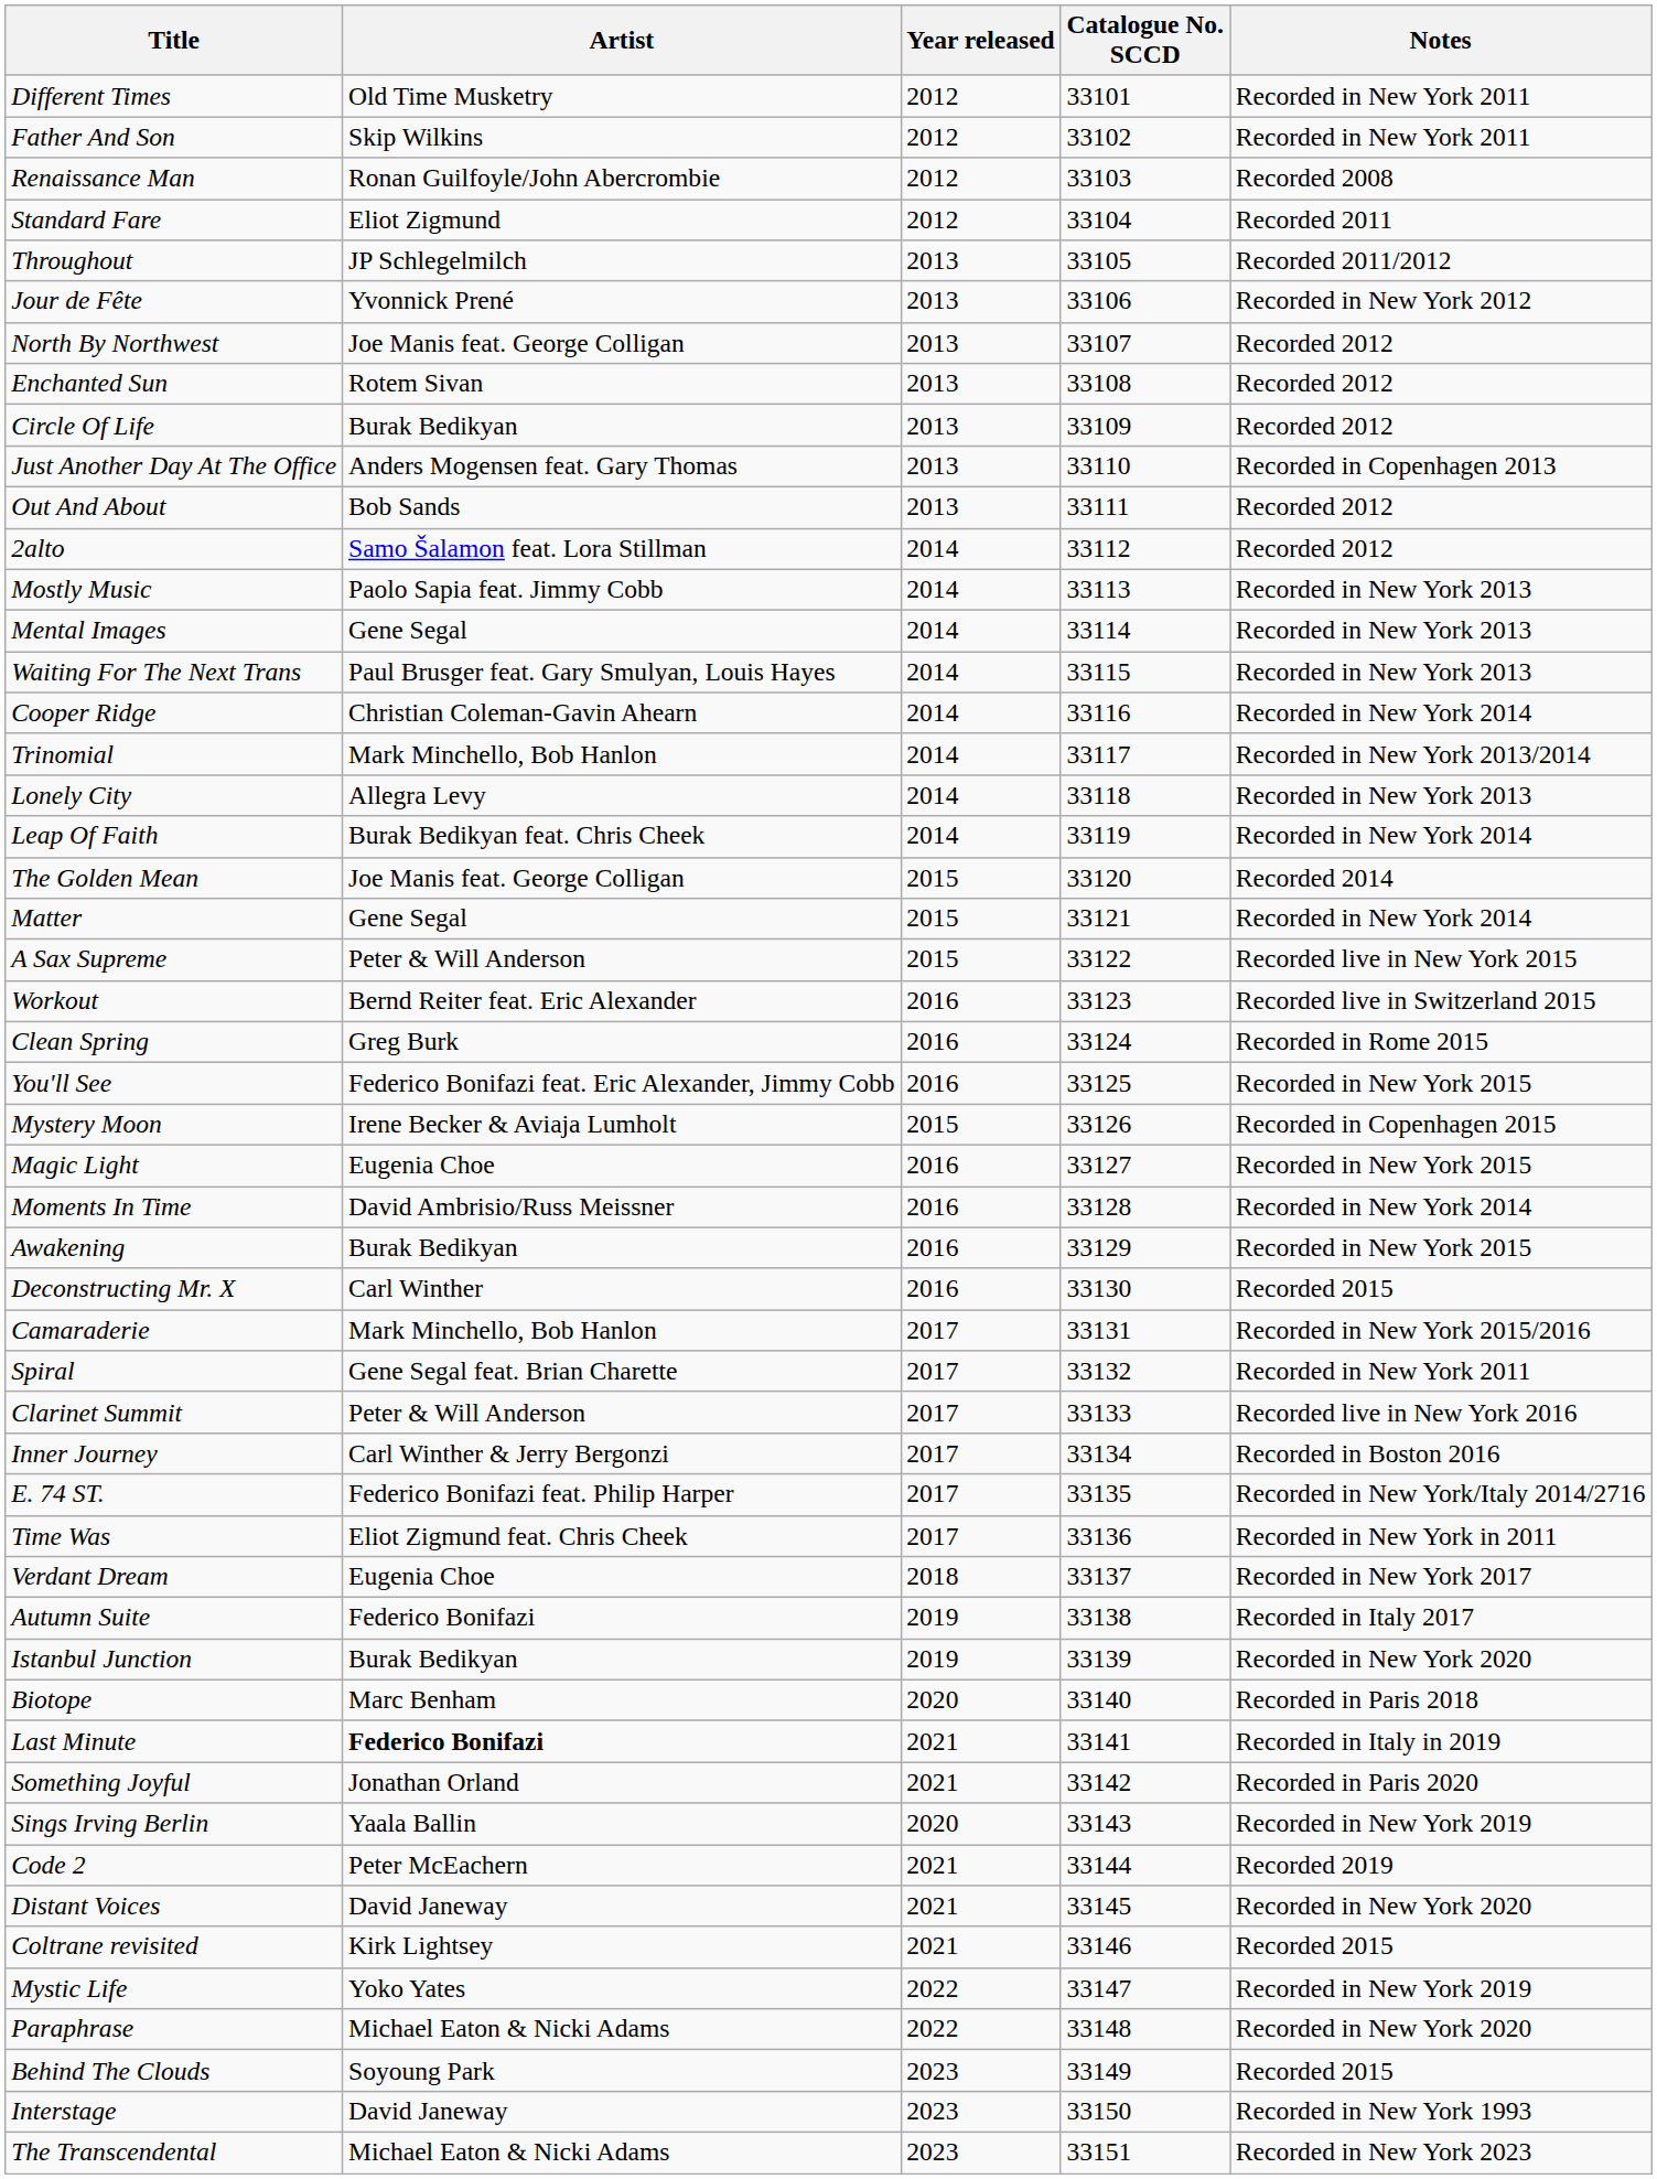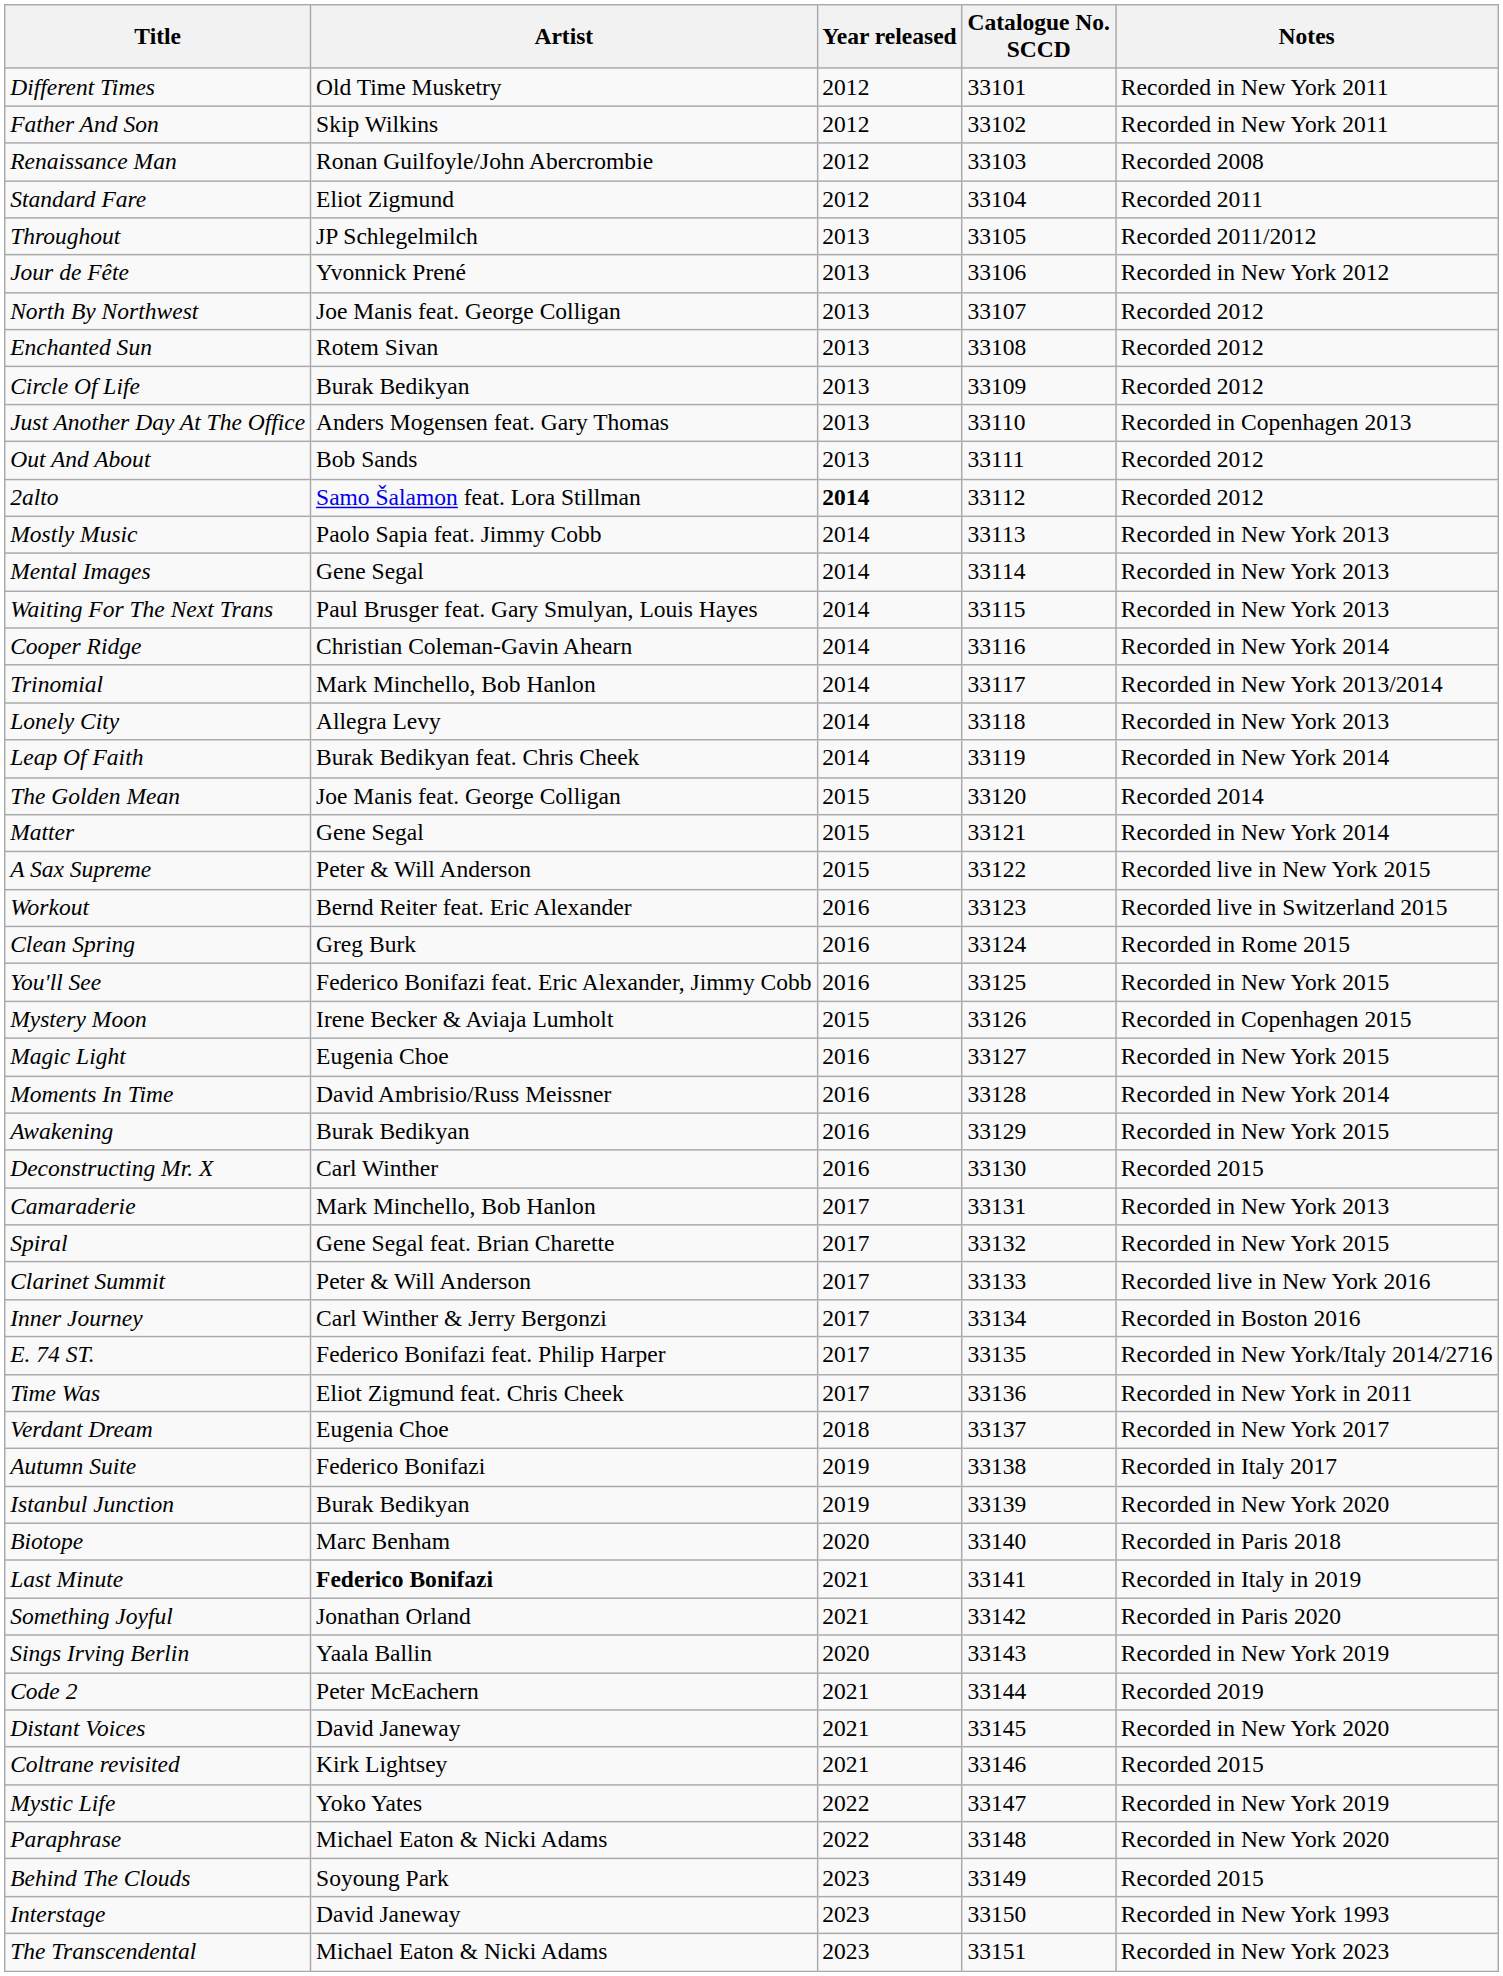2alto | Year released: normal -> bold
Camaraderie | Notes: Recorded in New York 2015/2016 -> Recorded in New York 2013
Spiral | Notes: Recorded in New York 2011 -> Recorded in New York 2015
